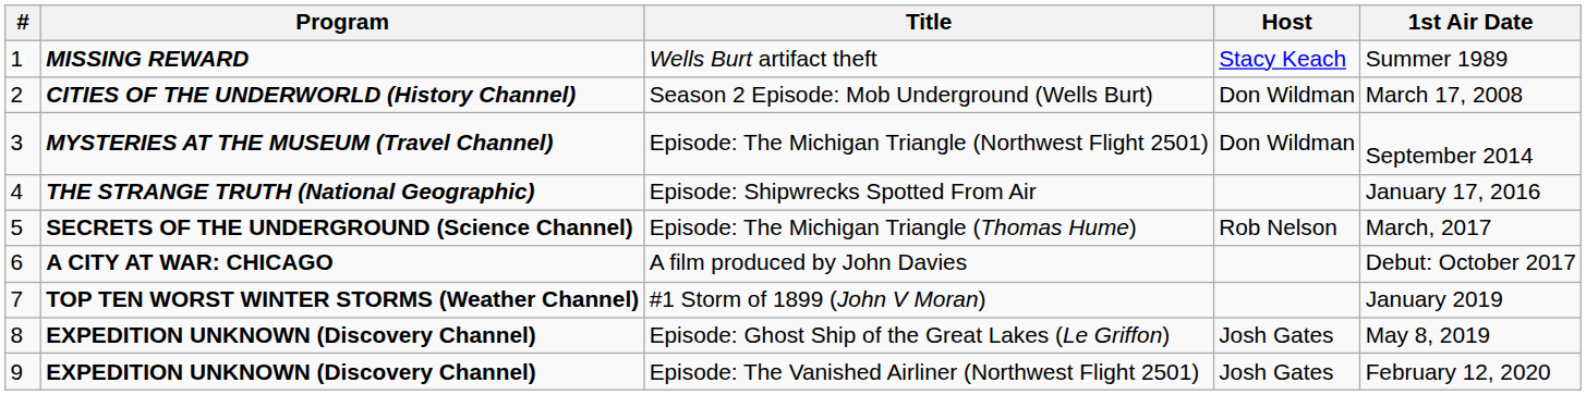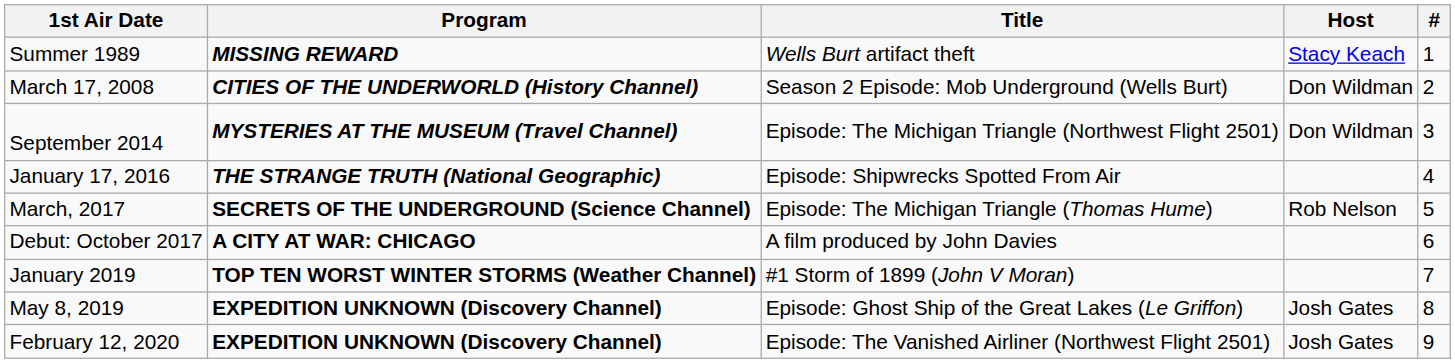columns swapped: # <-> 1st Air Date
